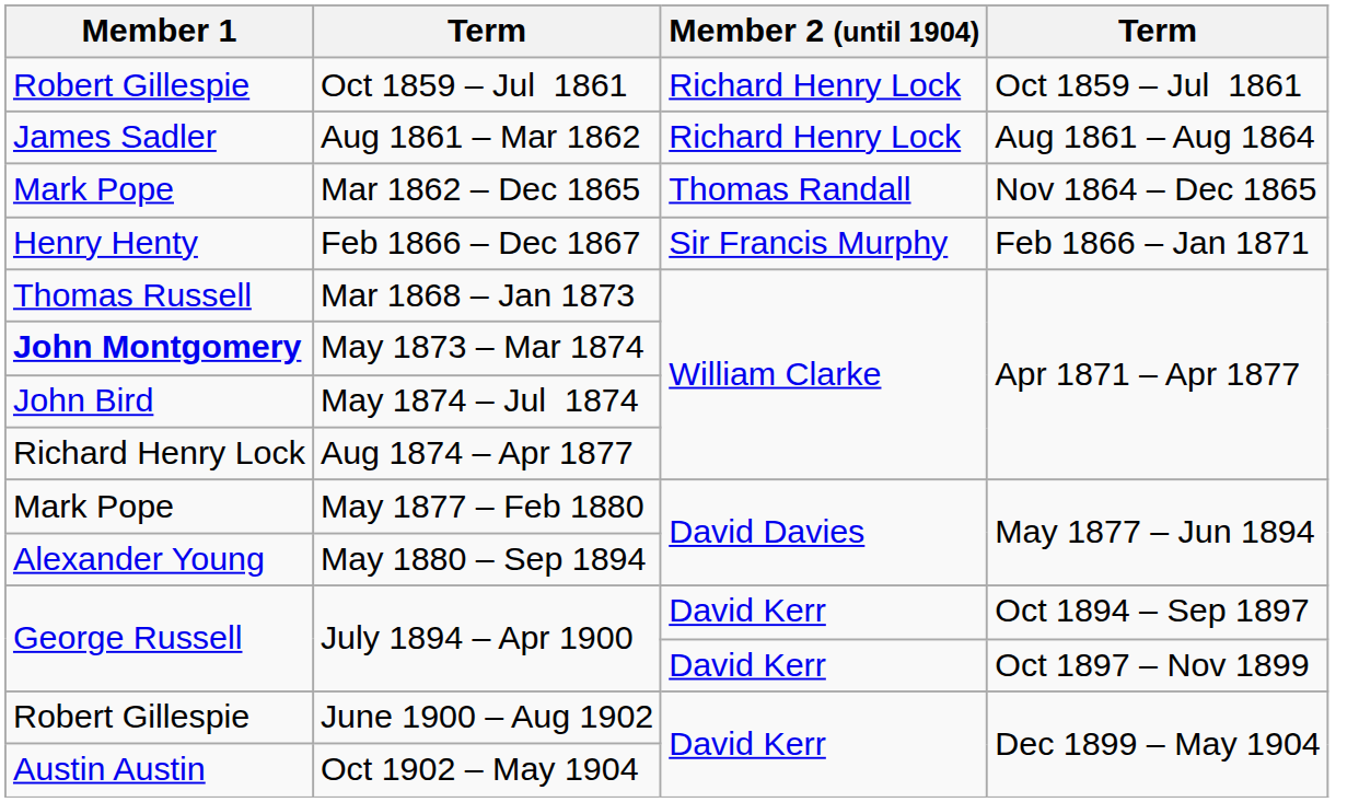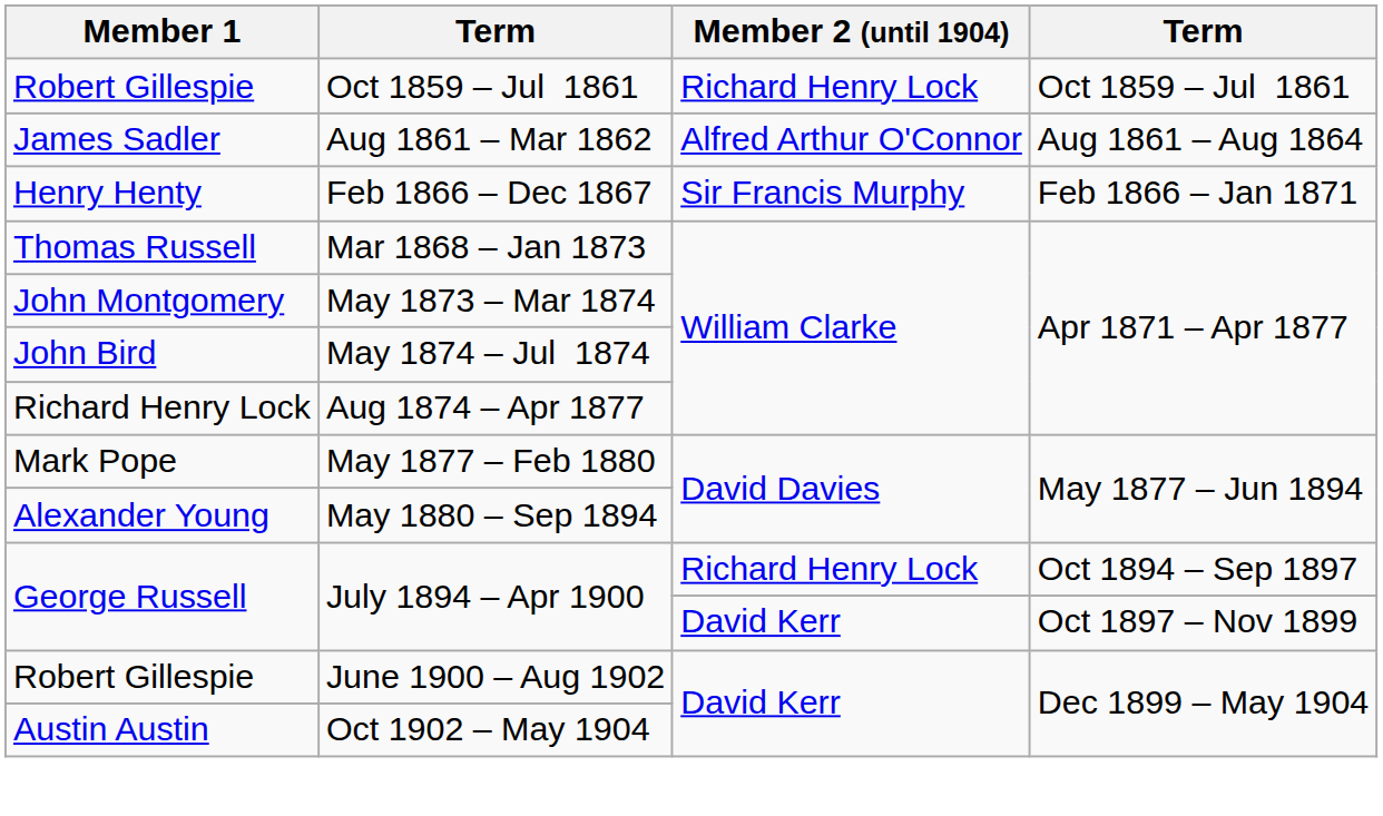Aug 1861 – Mar 1862 | Member 2 (until 1904): Richard Henry Lock -> Alfred Arthur O'Connor
- row: Mark Pope | Mar 1862 – Dec 1865 | Thomas Randall | Nov 1864 – Dec 1865
May 1873 – Mar 1874 | Member 1: bold -> normal
July 1894 – Apr 1900 / Oct 1894 – Sep 1897 | Member 2 (until 1904): David Kerr -> Richard Henry Lock
